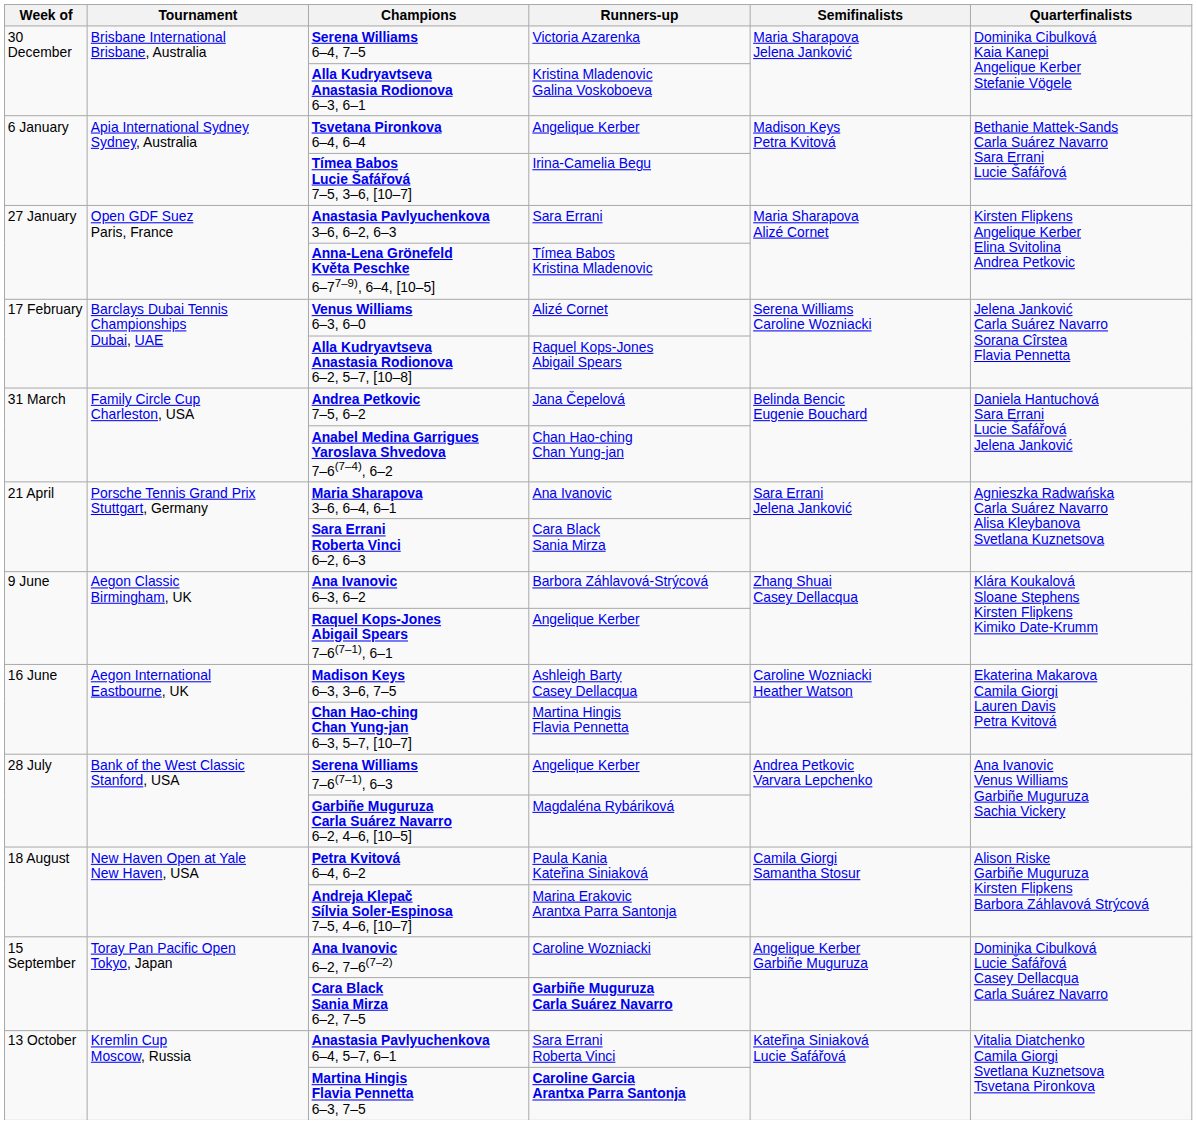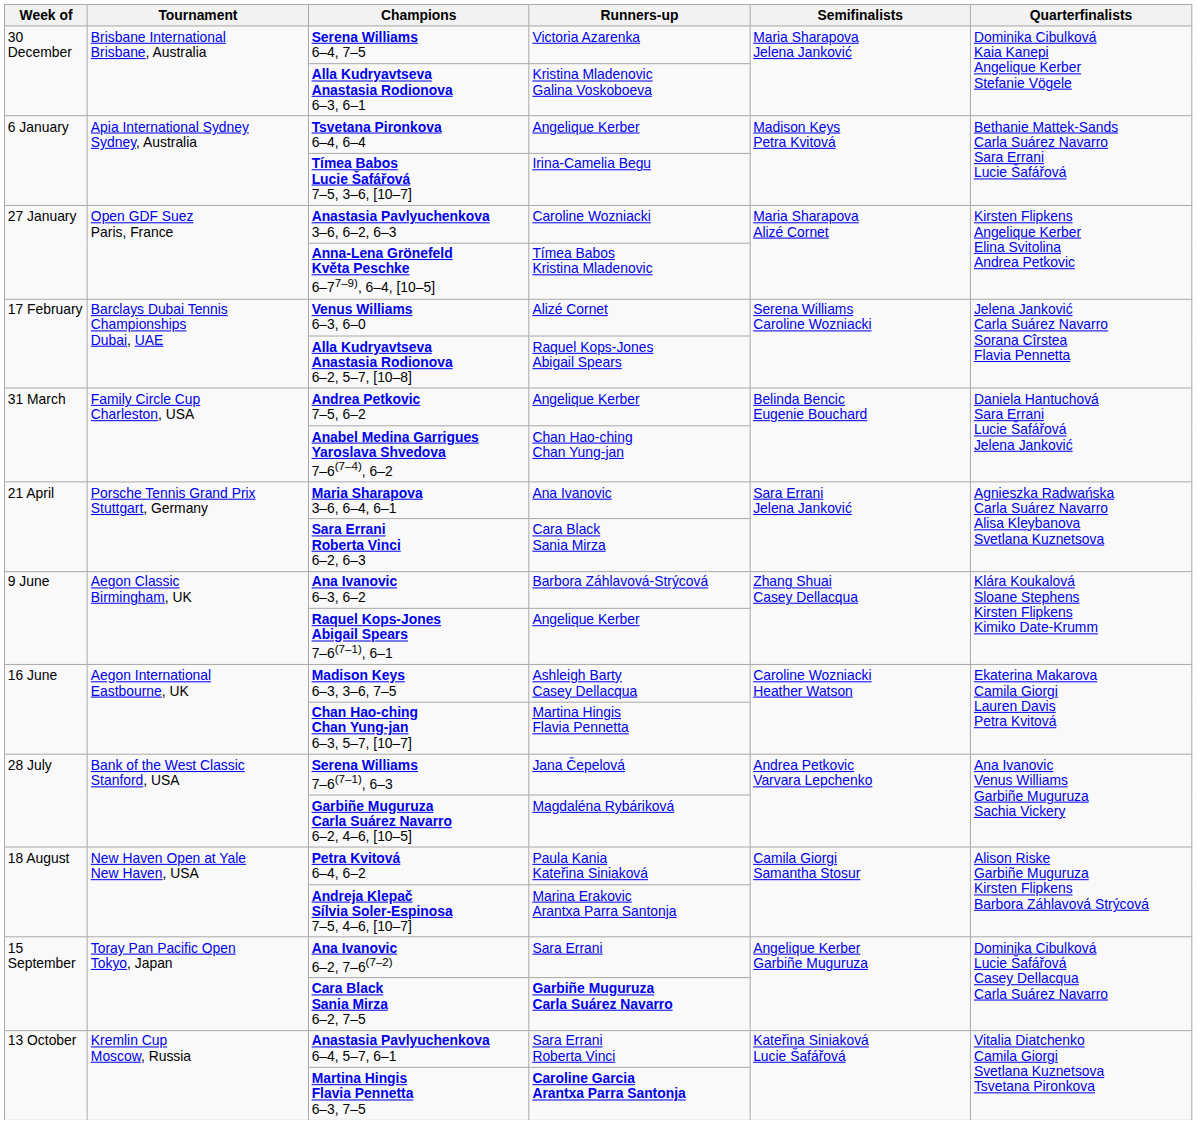Anastasia Pavlyuchenkova 3–6, 6–2, 6–3 | Runners-up: Sara Errani -> Caroline Wozniacki
Andrea Petkovic 7–5, 6–2 | Runners-up: Jana Čepelová -> Angelique Kerber
Serena Williams 7–6(7–1), 6–3 | Runners-up: Angelique Kerber -> Jana Čepelová
Ana Ivanovic 6–2, 7–6(7–2) | Runners-up: Caroline Wozniacki -> Sara Errani
